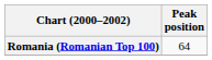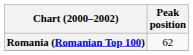Romania (Romanian Top 100) | Peak position: 64 -> 62
